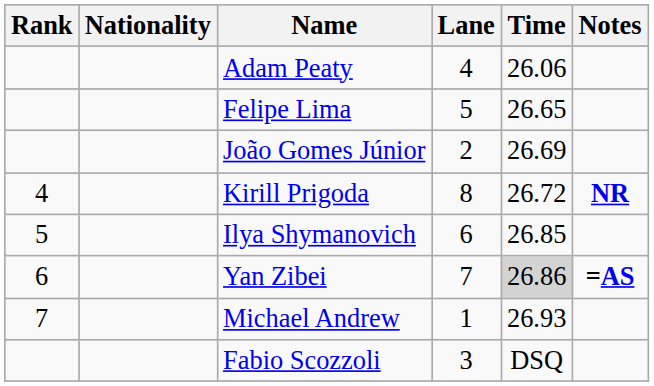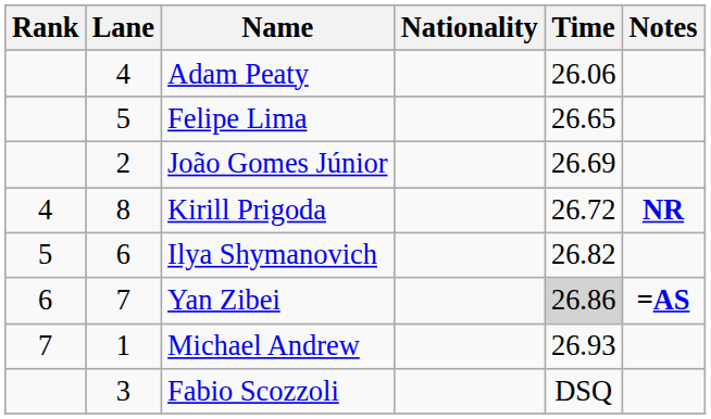columns swapped: Lane <-> Nationality
Ilya Shymanovich | Time: 26.85 -> 26.82
